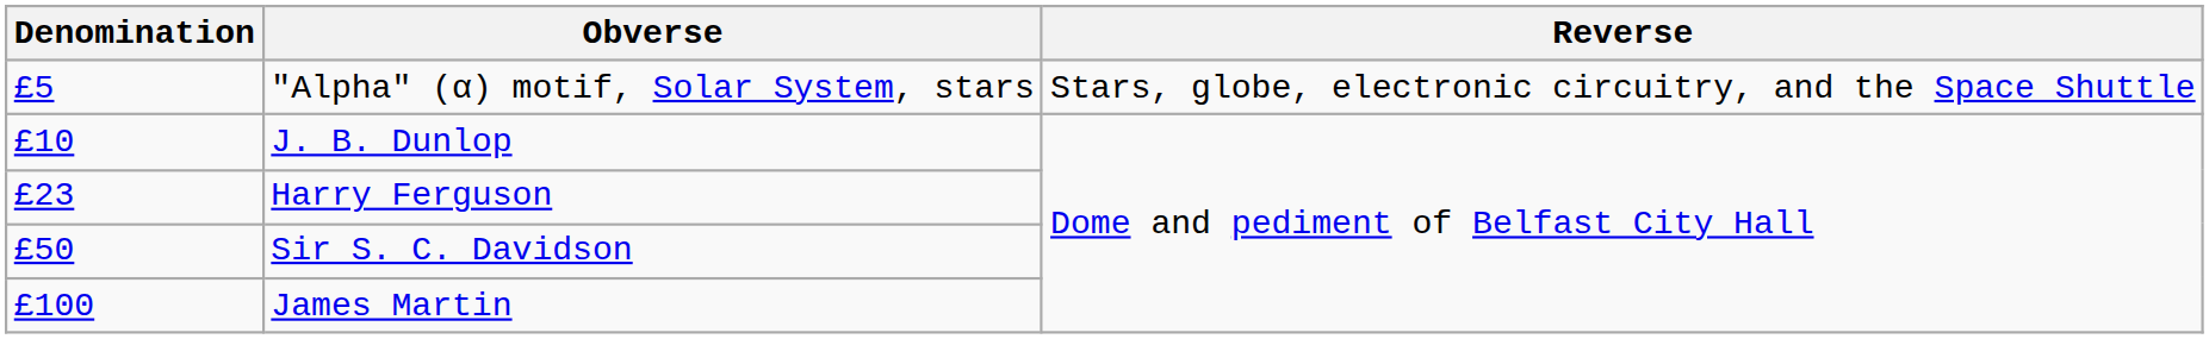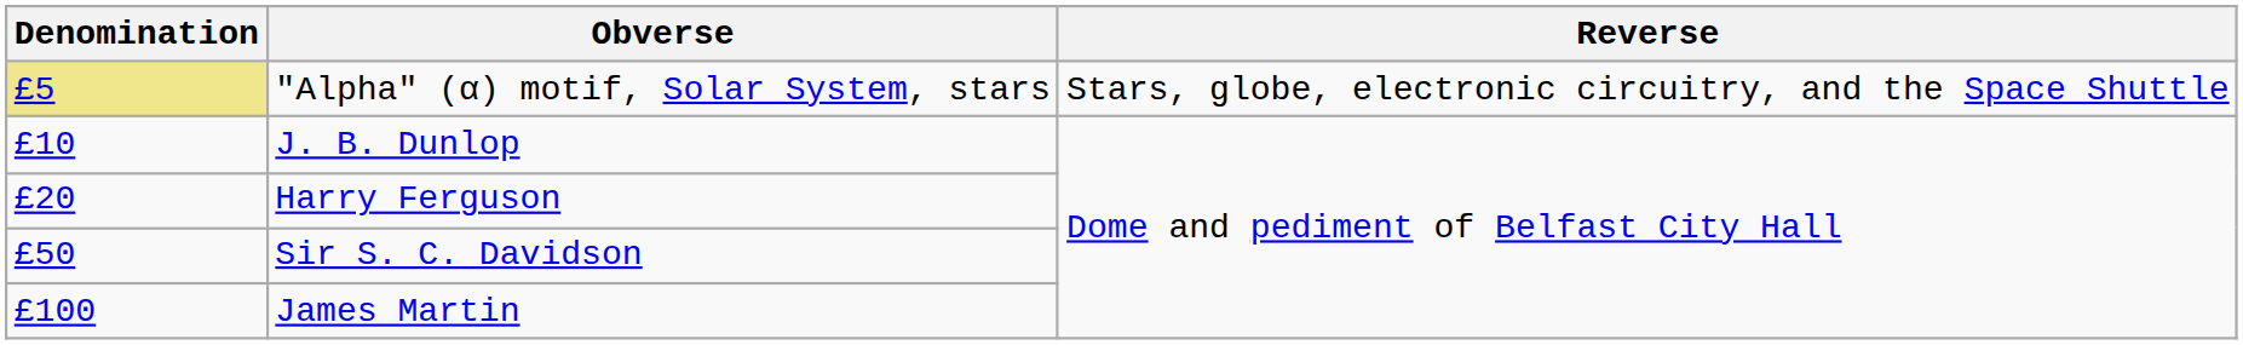"Alpha" (α) motif, Solar System, stars | Denomination: no background -> khaki background
Harry Ferguson | Denomination: £23 -> £20
